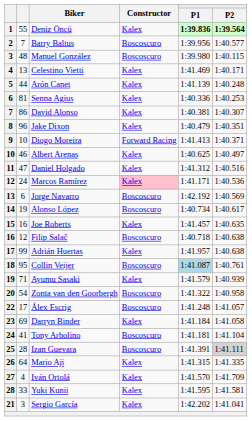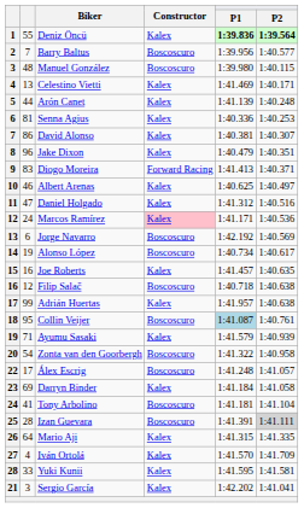Diogo Moreira | column 2: 10 -> 83
